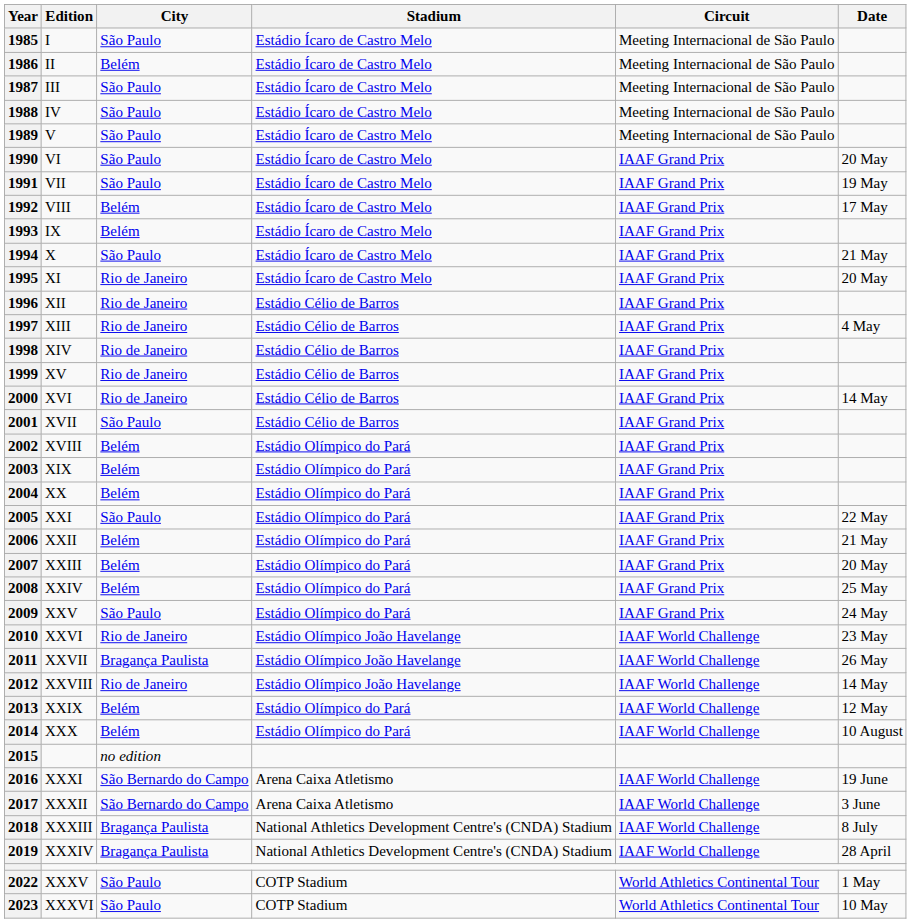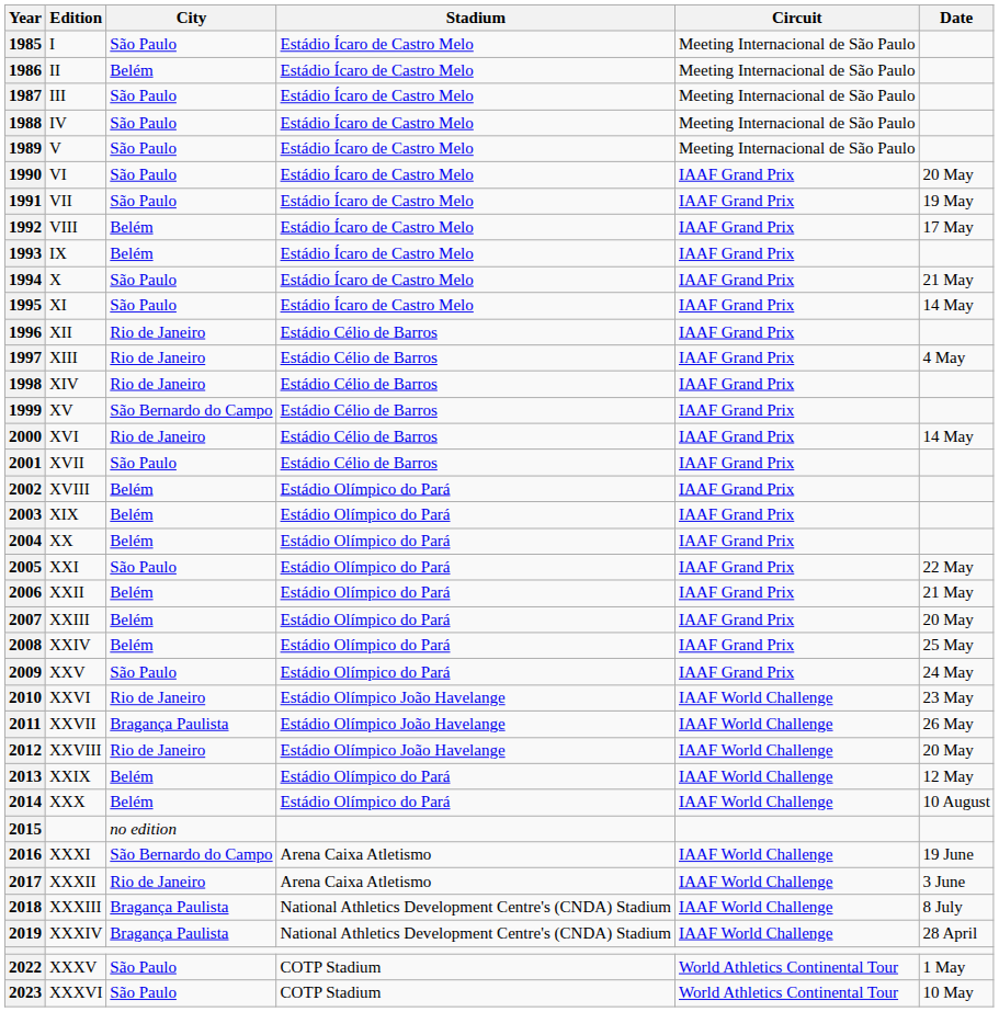1995 | City: Rio de Janeiro -> São Paulo
1995 | Date: 20 May -> 14 May
1999 | City: Rio de Janeiro -> São Bernardo do Campo
2012 | Date: 14 May -> 20 May
2017 | City: São Bernardo do Campo -> Rio de Janeiro
